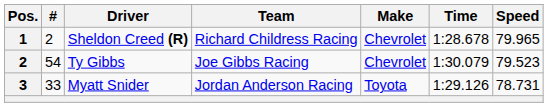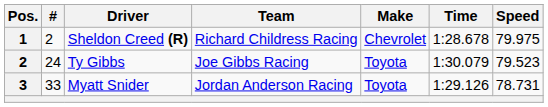Sheldon Creed (R) | Speed: 79.965 -> 79.975
Ty Gibbs | #: 54 -> 24
Ty Gibbs | Make: Chevrolet -> Toyota
